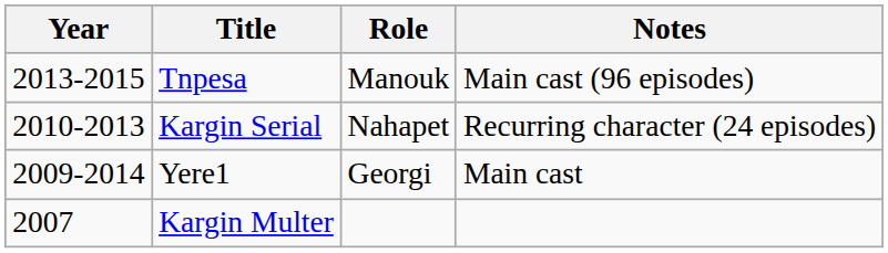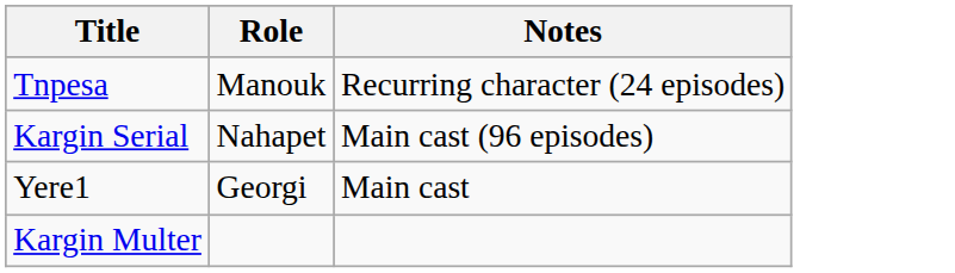- column: Year | 2013-2015 | 2010-2013 | 2009-2014 | 2007
Tnpesa | Notes: Main cast (96 episodes) -> Recurring character (24 episodes)
Kargin Serial | Notes: Recurring character (24 episodes) -> Main cast (96 episodes)
